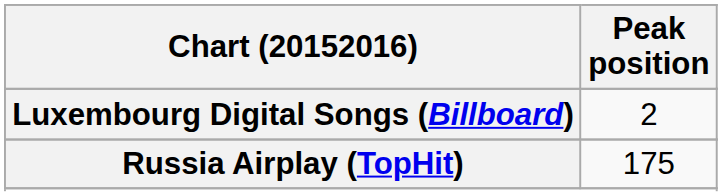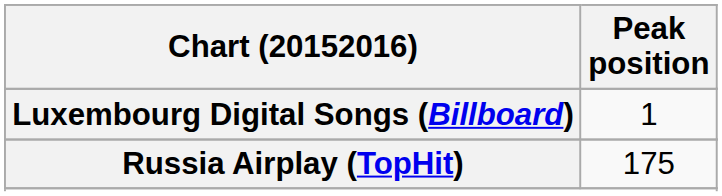Luxembourg Digital Songs (Billboard) | Peak position: 2 -> 1
